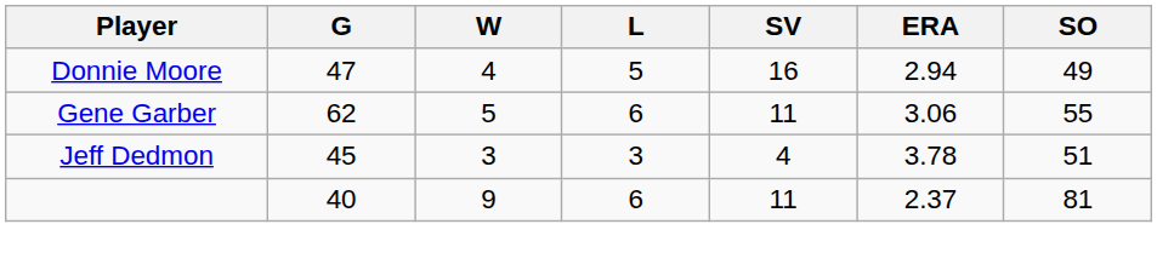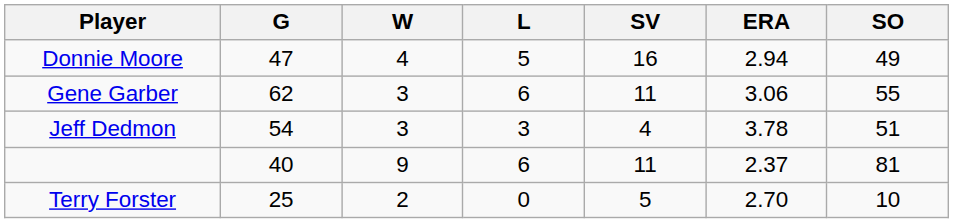Gene Garber | W: 5 -> 3
Jeff Dedmon | G: 45 -> 54
+ row: Terry Forster | 25 | 2 | 0 | 5 | 2.70 | 10
